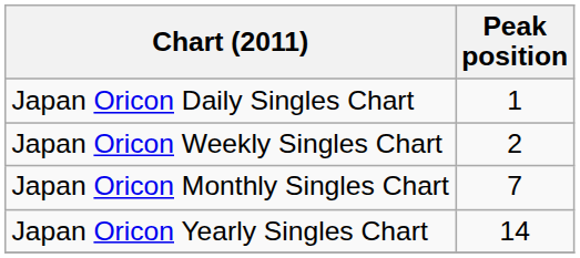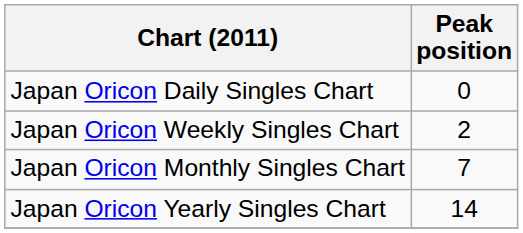Japan Oricon Daily Singles Chart | Peak position: 1 -> 0
